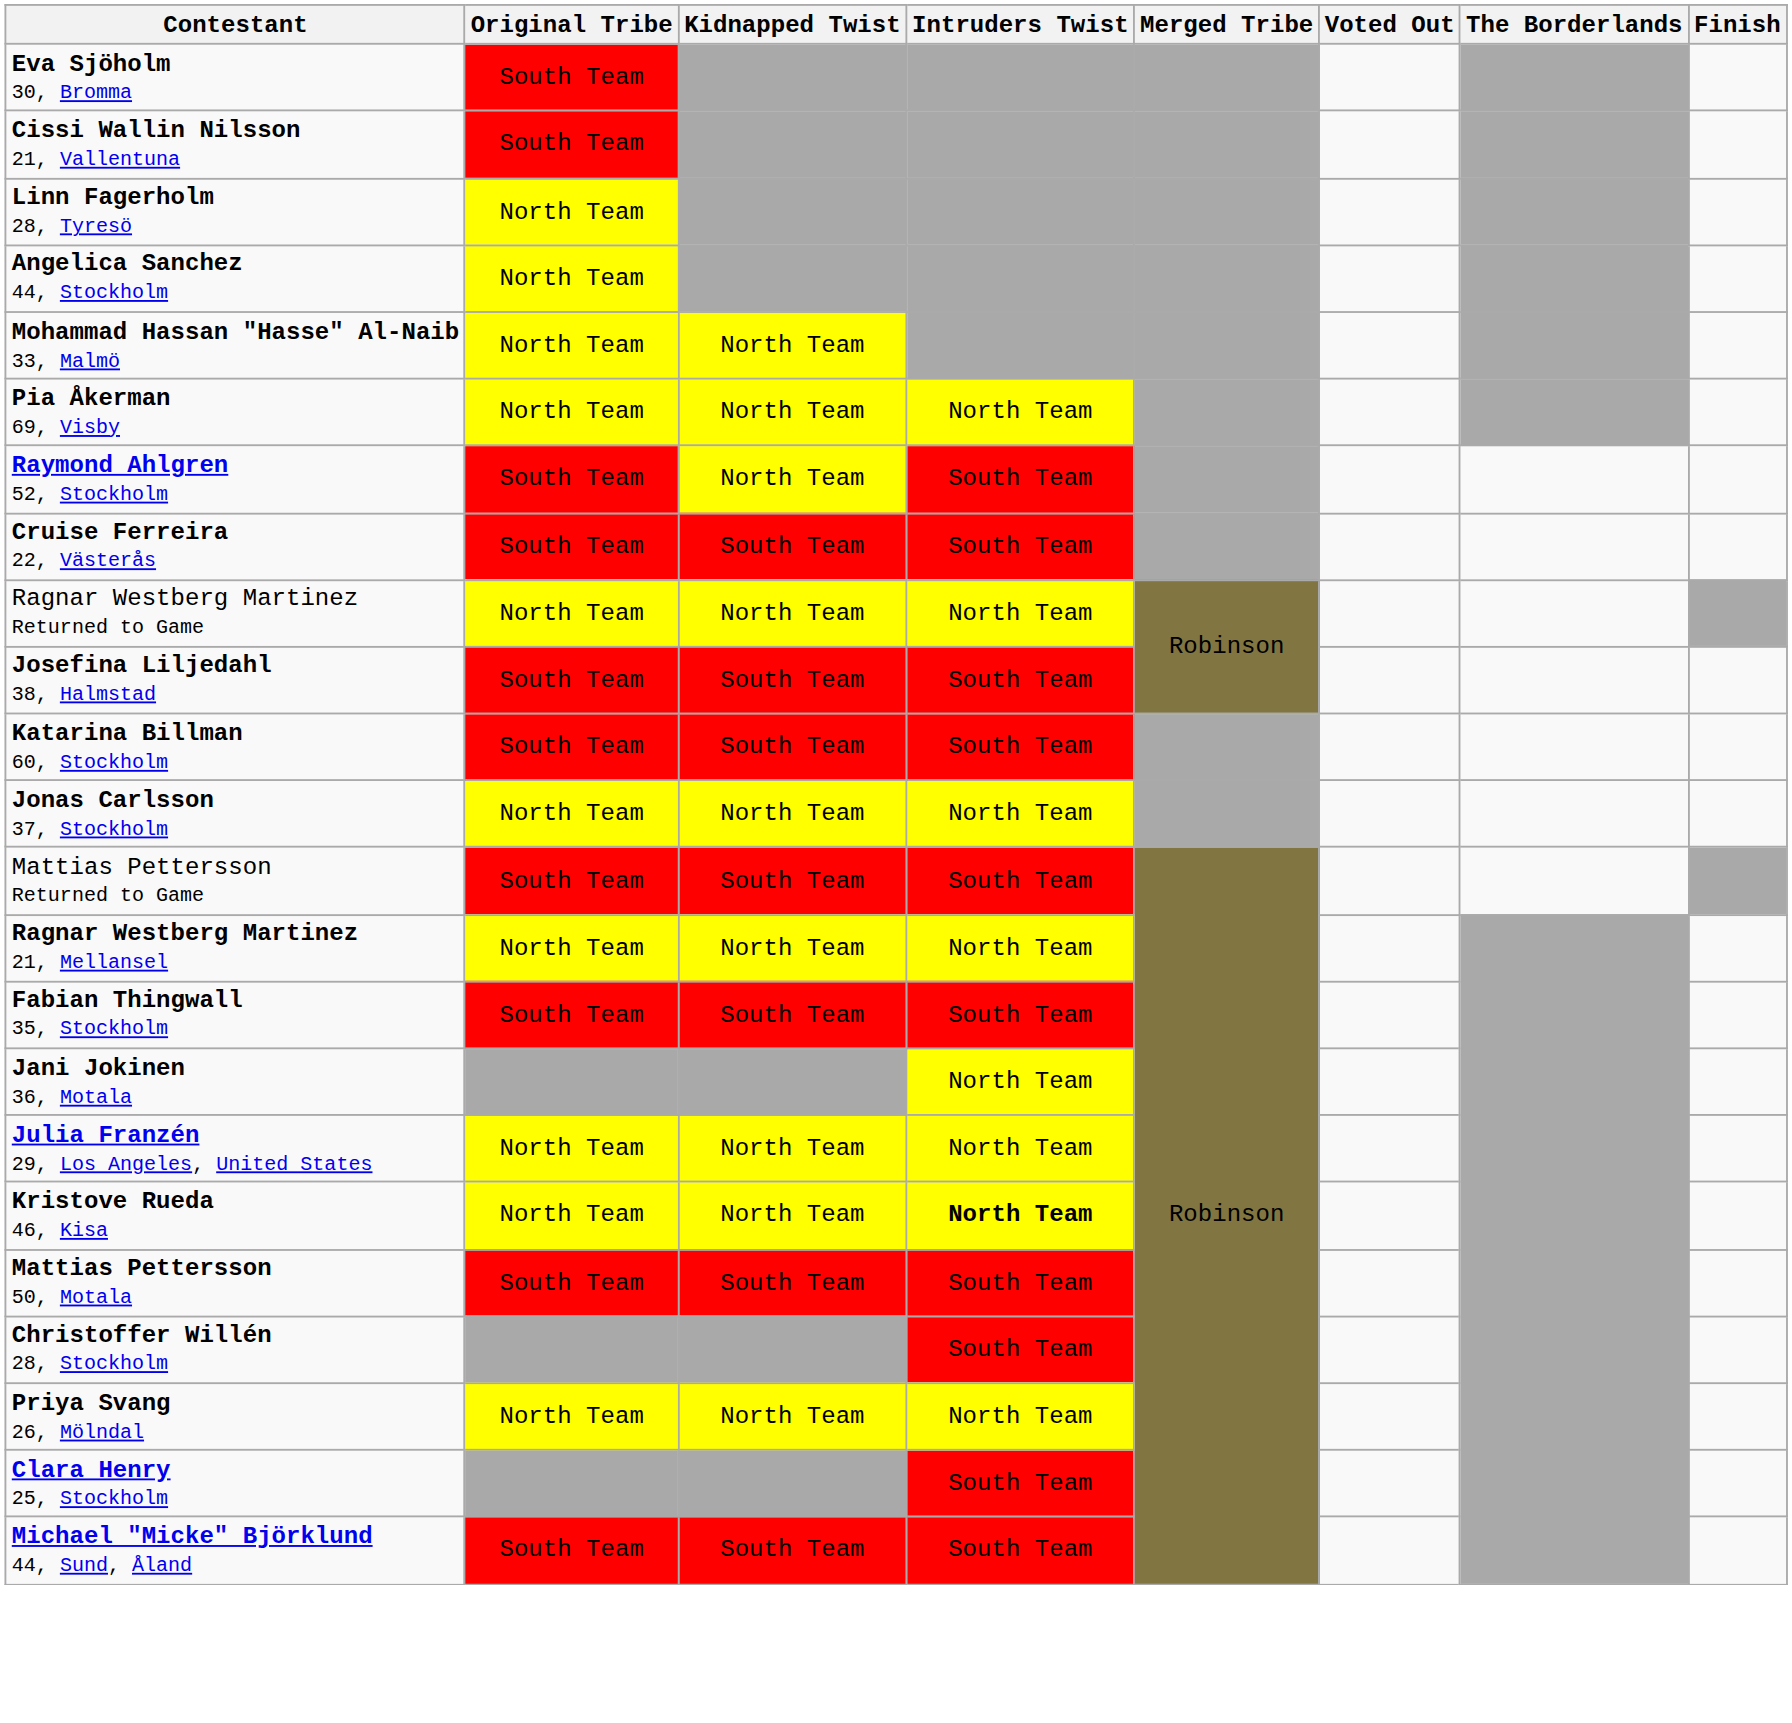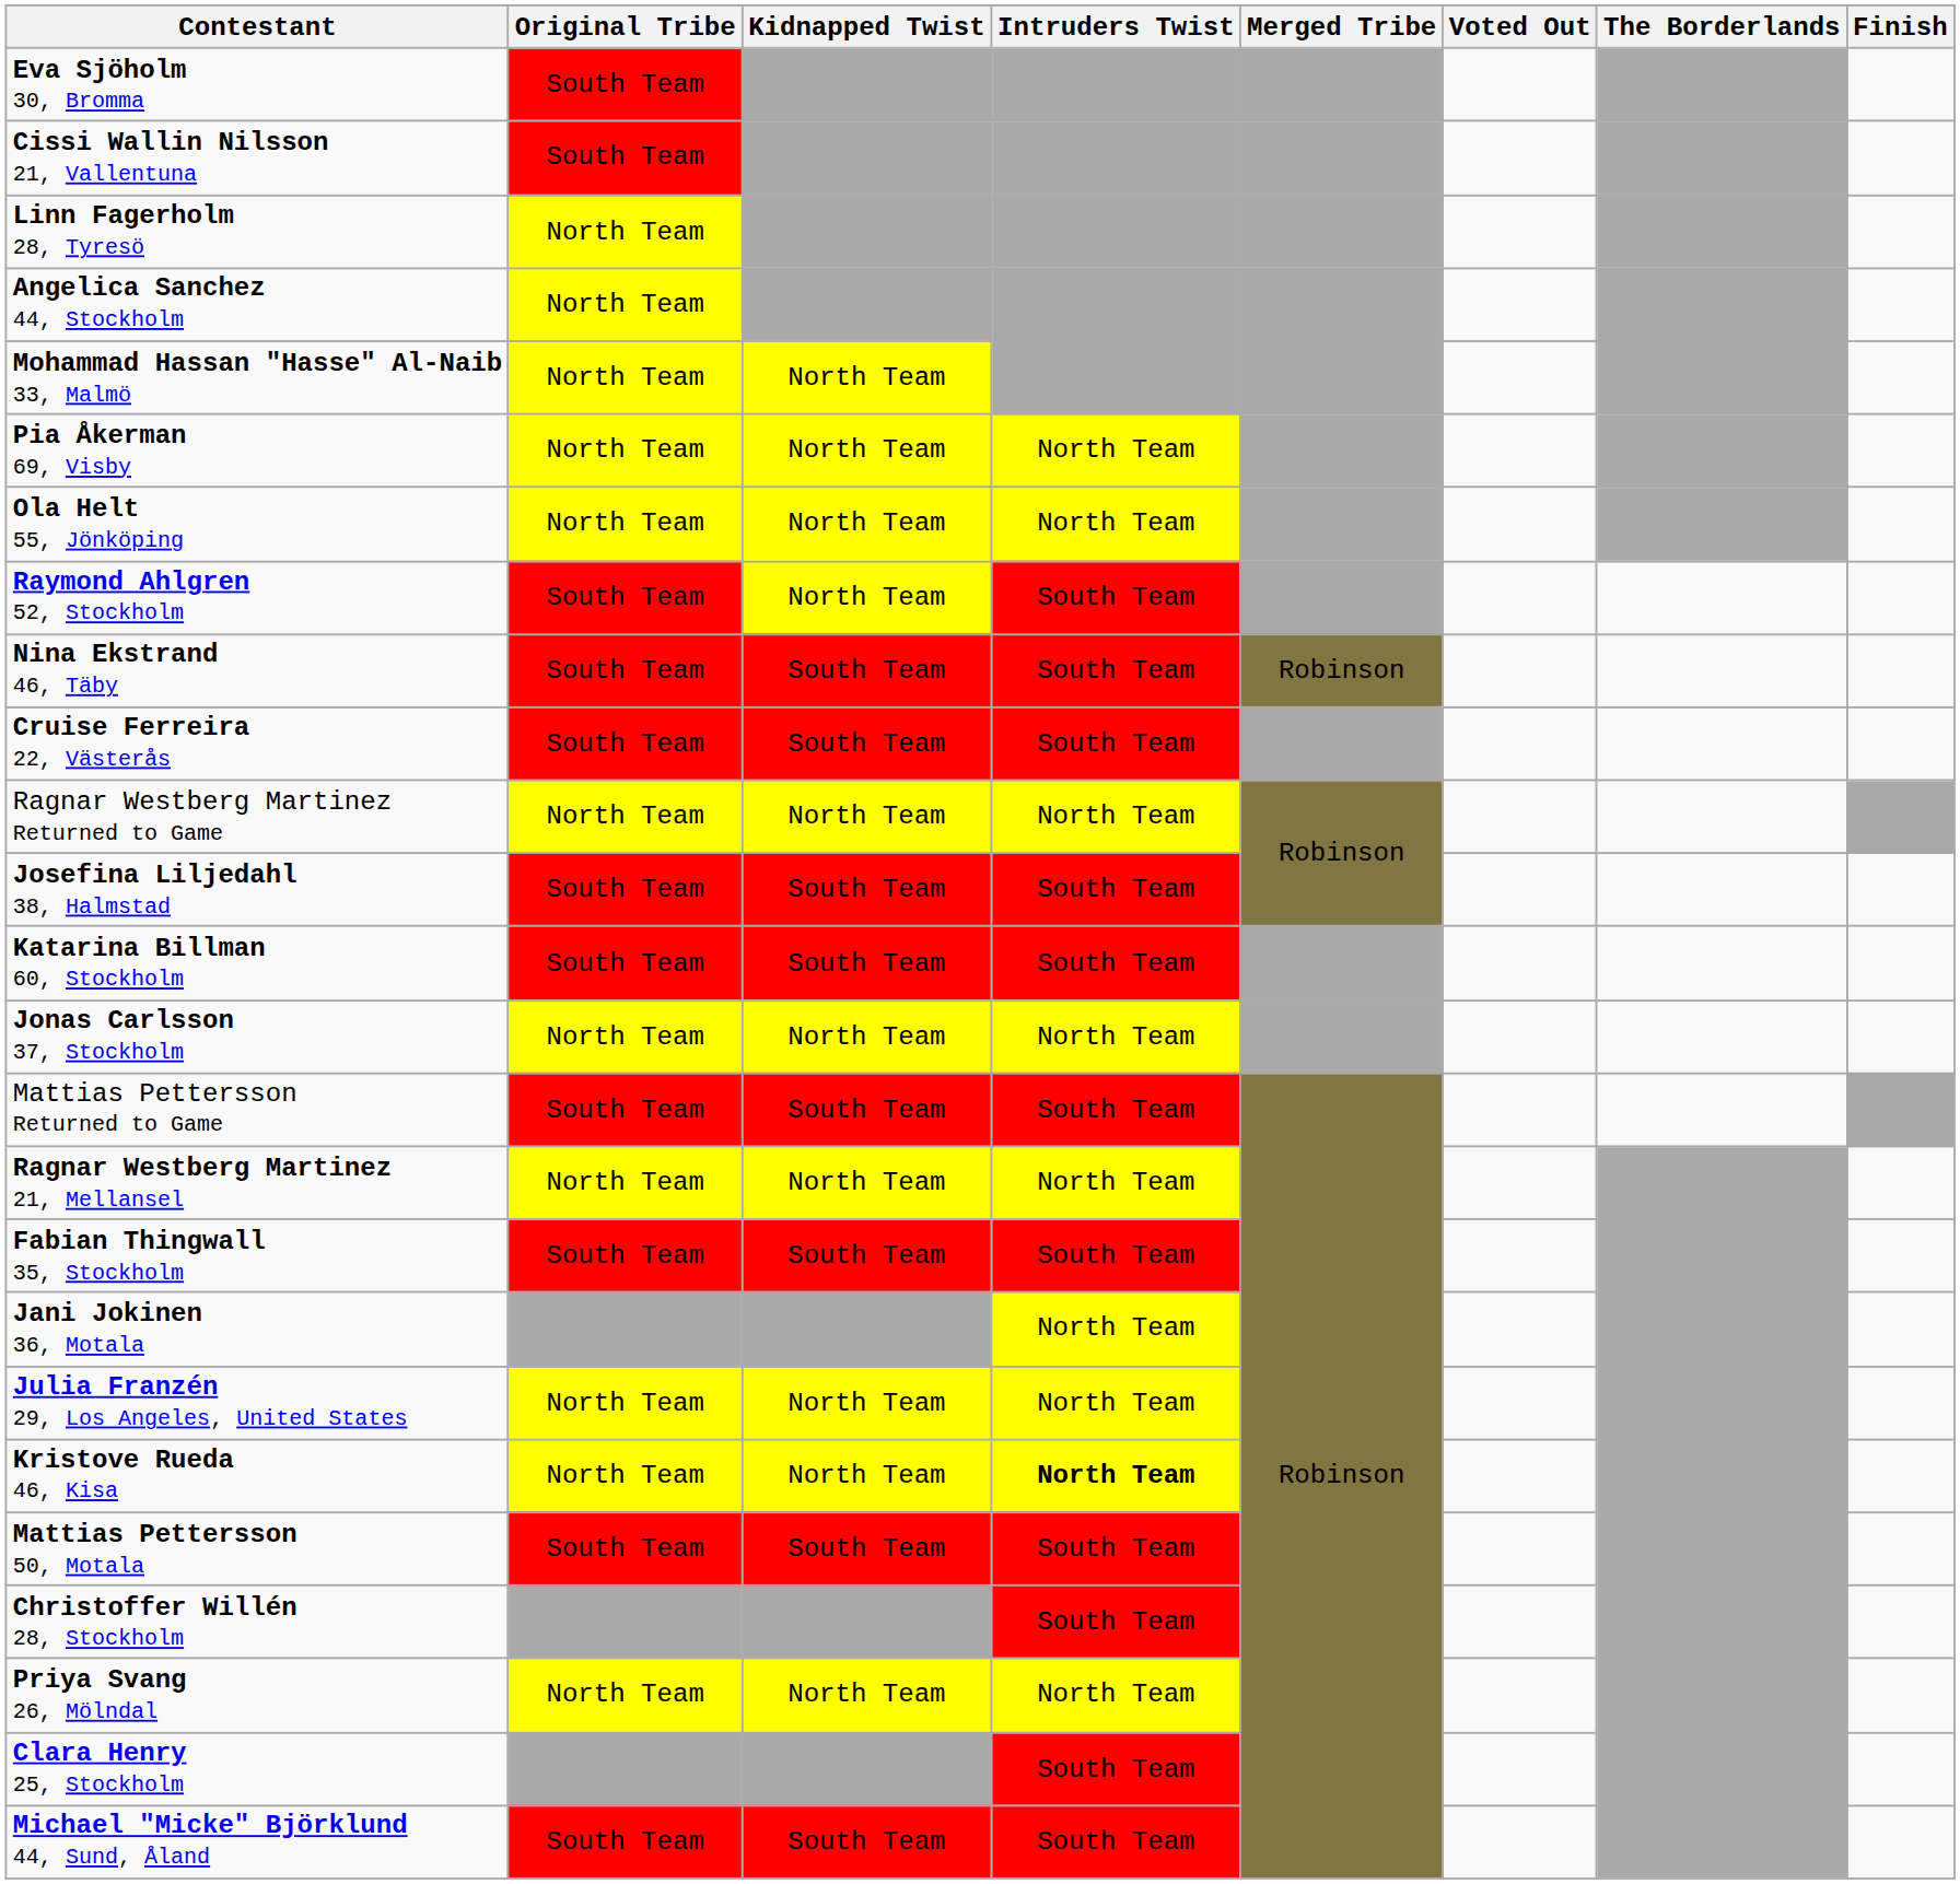+ row: Ola Helt 55, Jönköping | North Team | North Team | North Team
+ row: Nina Ekstrand 46, Täby | South Team | South Team | South Team | Robinson
